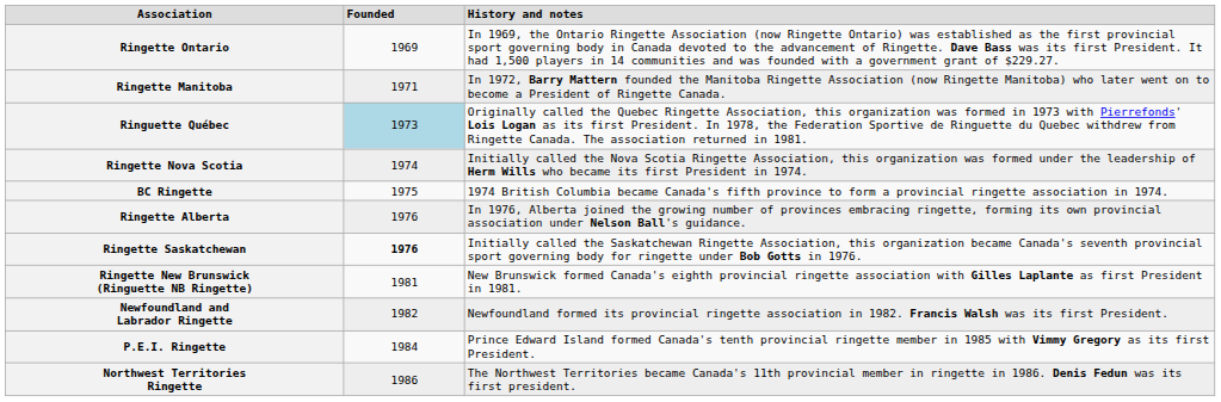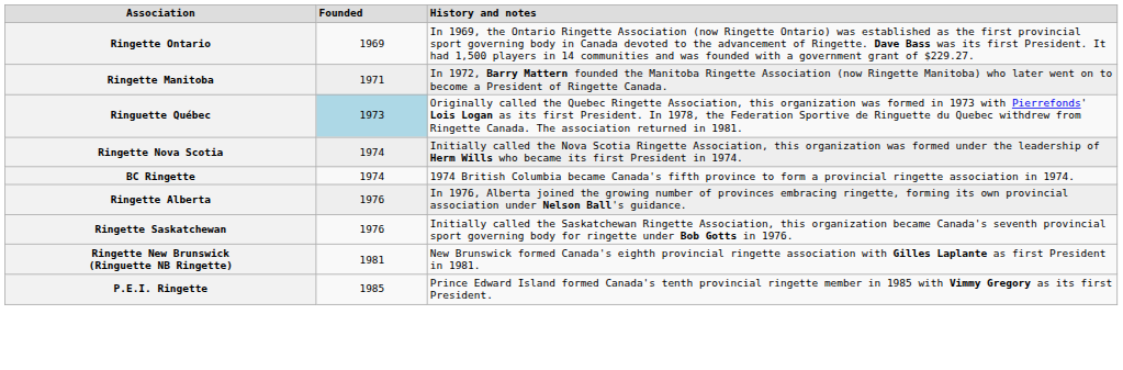BC Ringette | column 2: 1975 -> 1974
Ringette Saskatchewan | column 2: bold -> normal
- row: Newfoundland and Labrador Ringette | 1982 | Newfoundland formed its provincial ringette association in 1982. Francis Walsh was its first President.
P.E.I. Ringette | column 2: 1984 -> 1985
- row: Northwest Territories Ringette | 1986 | The Northwest Territories became Canada's 11th provincial member in ringette in 1986. Denis Fedun was its first president.
